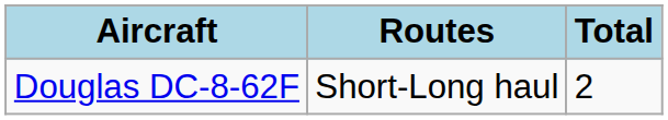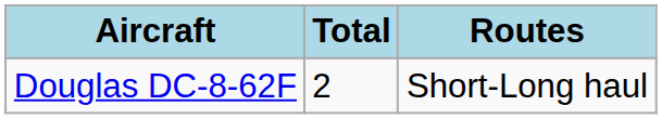columns swapped: Total <-> Routes
